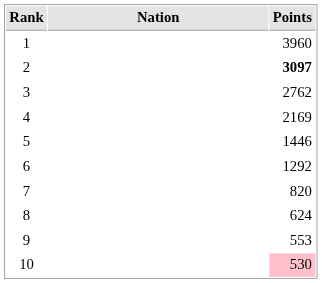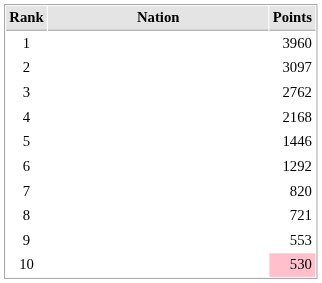2 | Points: bold -> normal
4 | Points: 2169 -> 2168
8 | Points: 624 -> 721
